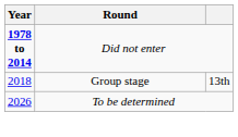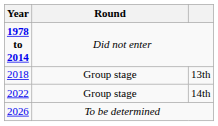+ row: 2022 | Group stage | 14th
